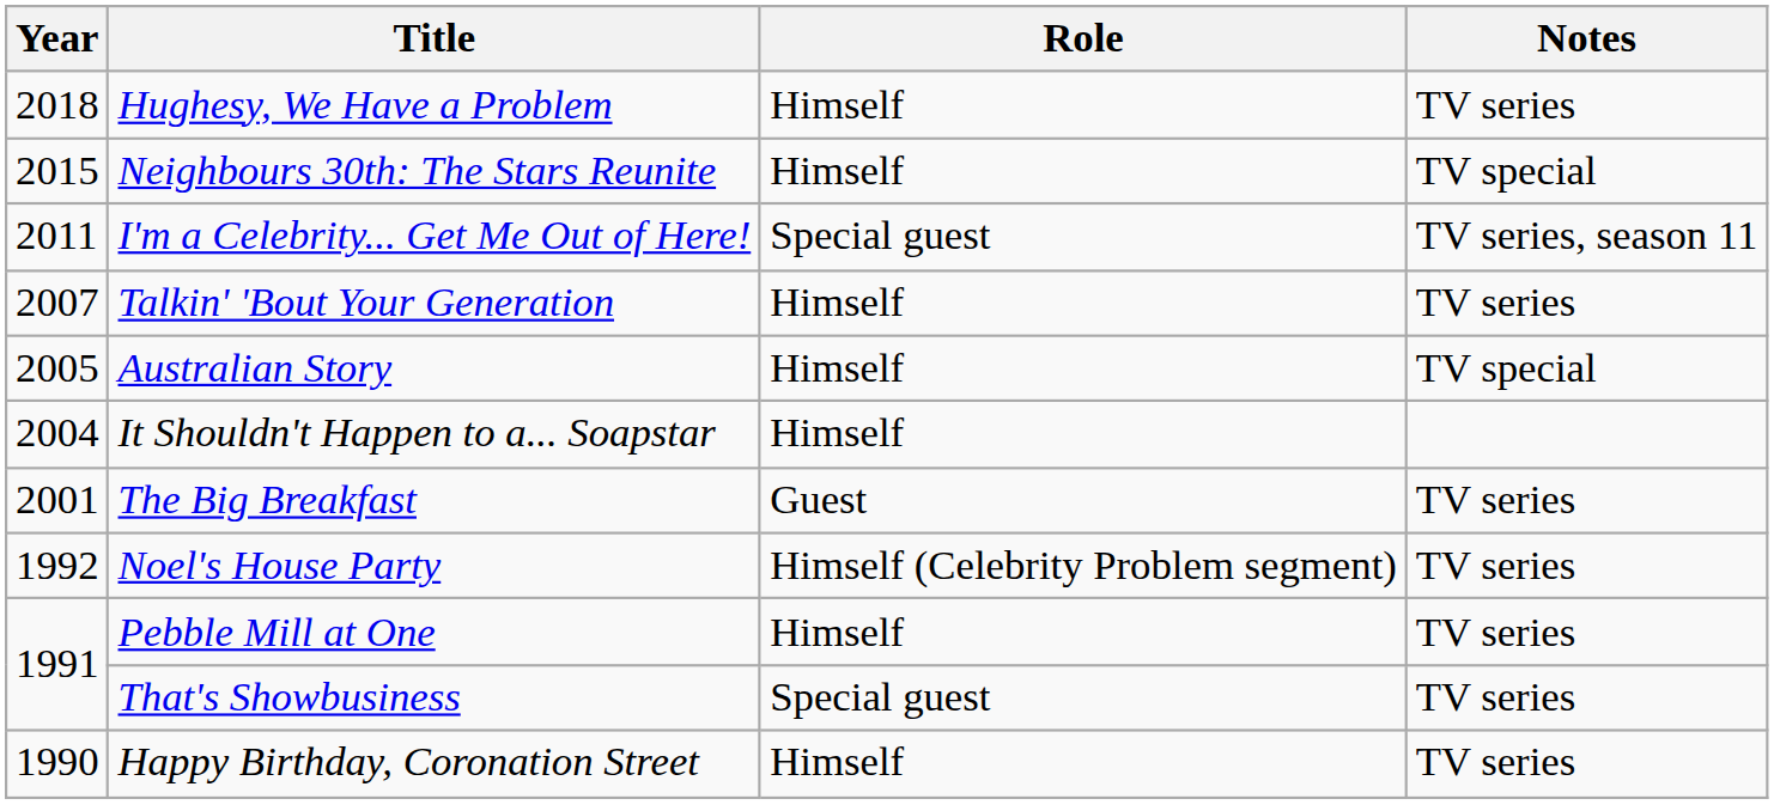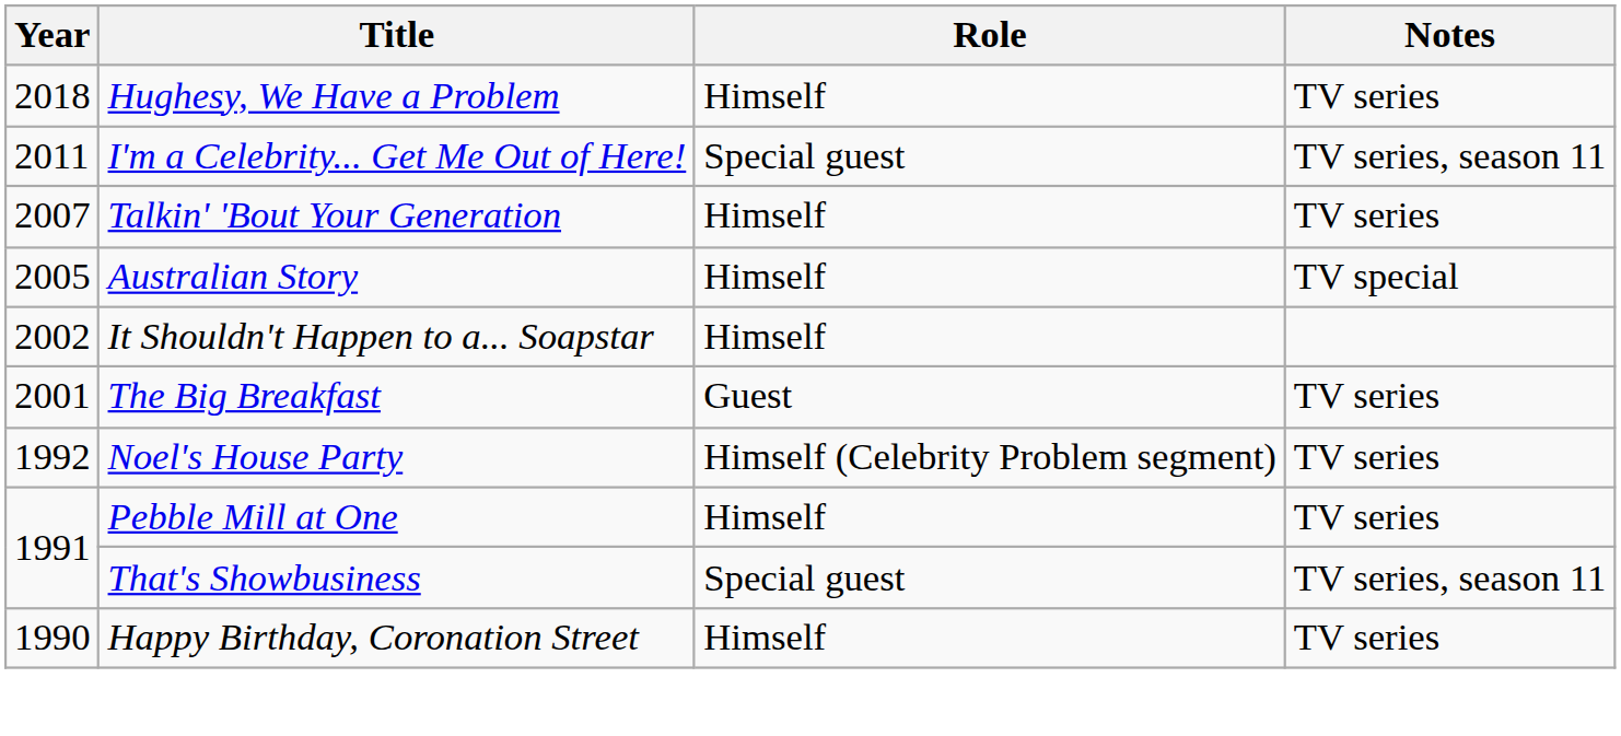- row: 2015 | Neighbours 30th: The Stars Reunite | Himself | TV special
It Shouldn't Happen to a... Soapstar | Year: 2004 -> 2002
That's Showbusiness | Notes: TV series -> TV series, season 11
